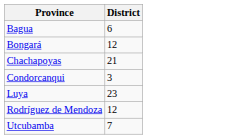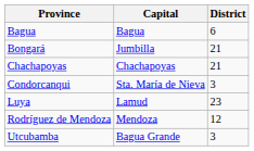+ column: Capital | Bagua | Jumbilla | Chachapoyas | Sta. María de Nieva | Lamud | Mendoza | Bagua Grande
Bongará | District: 12 -> 21
Utcubamba | District: 7 -> 3
